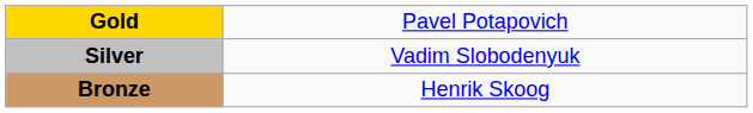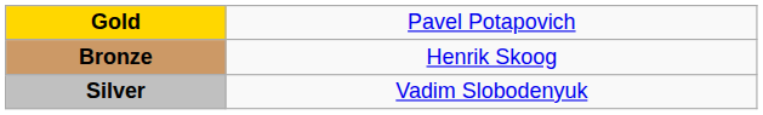rows swapped: Silver <-> Bronze
